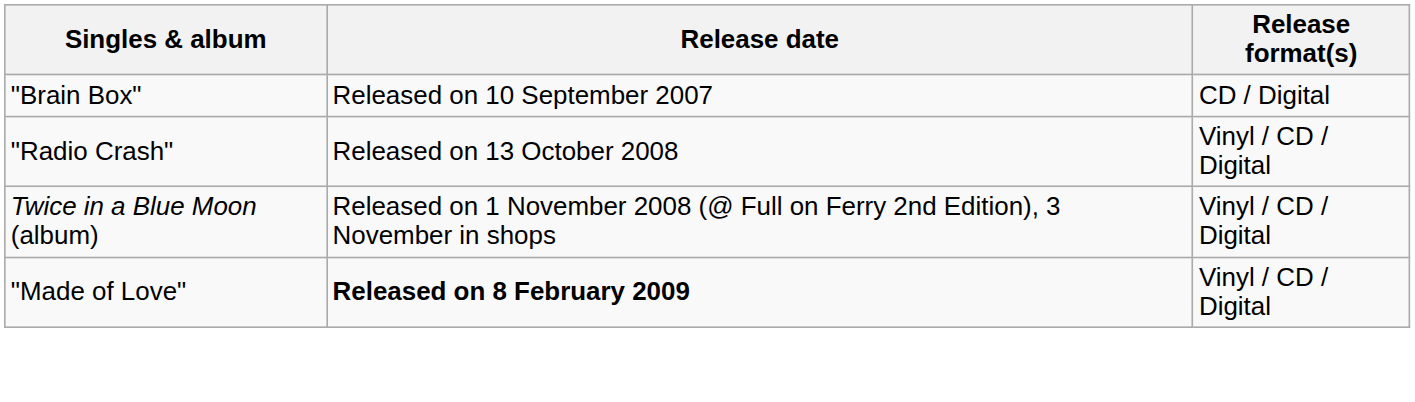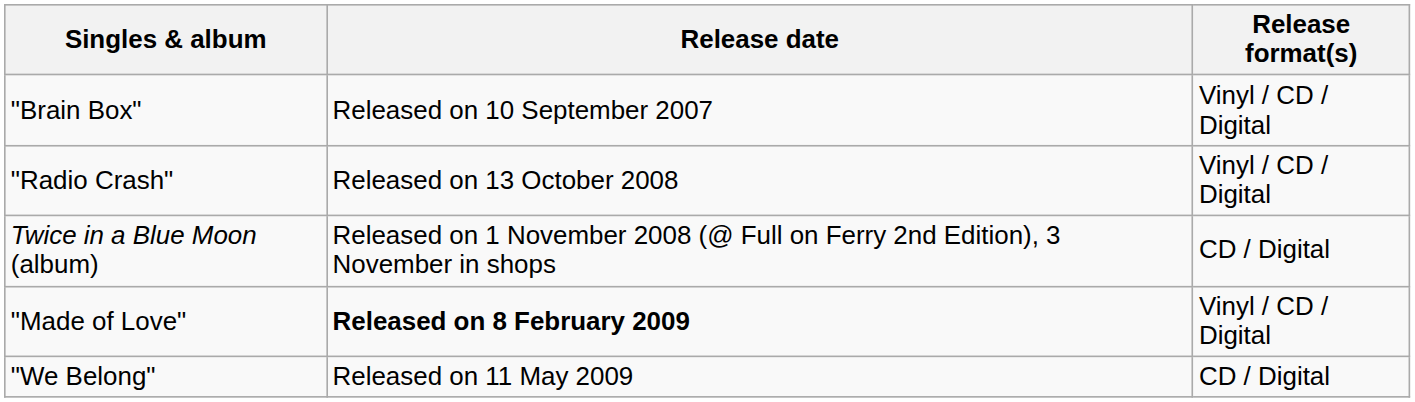"Brain Box" | Release format(s): CD / Digital -> Vinyl / CD / Digital
Twice in a Blue Moon (album) | Release format(s): Vinyl / CD / Digital -> CD / Digital
+ row: "We Belong" | Released on 11 May 2009 | CD / Digital
